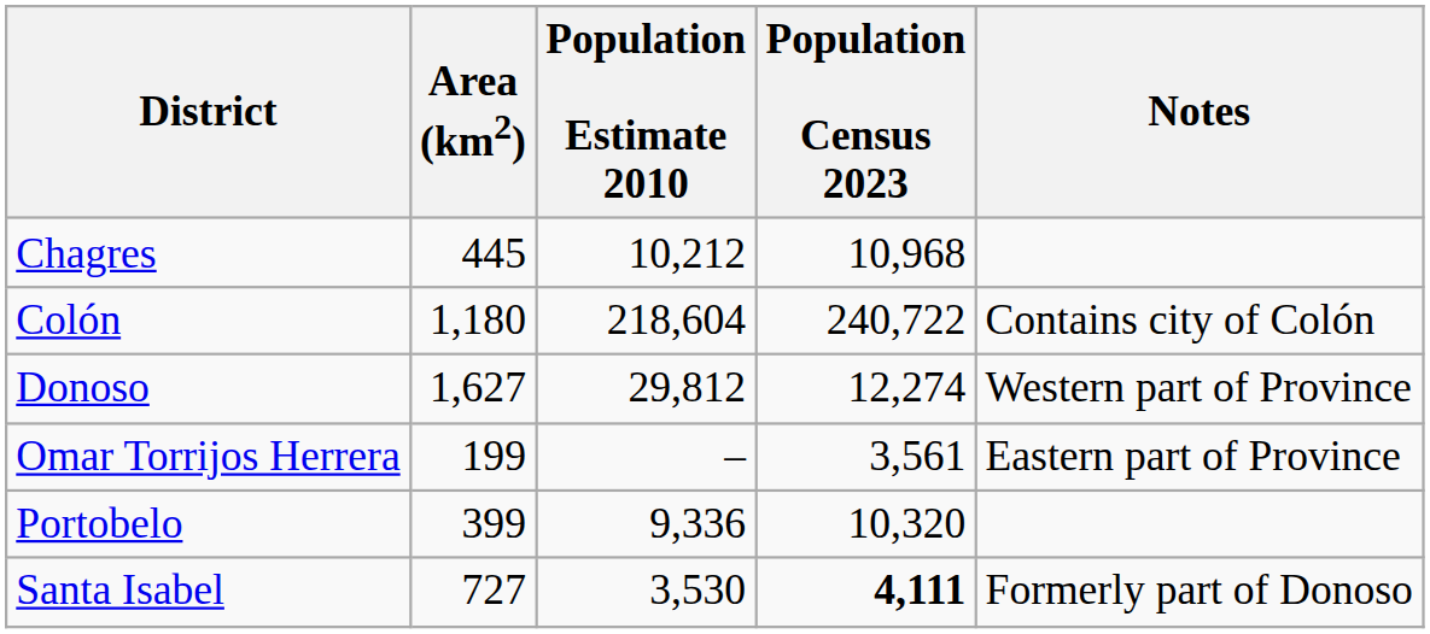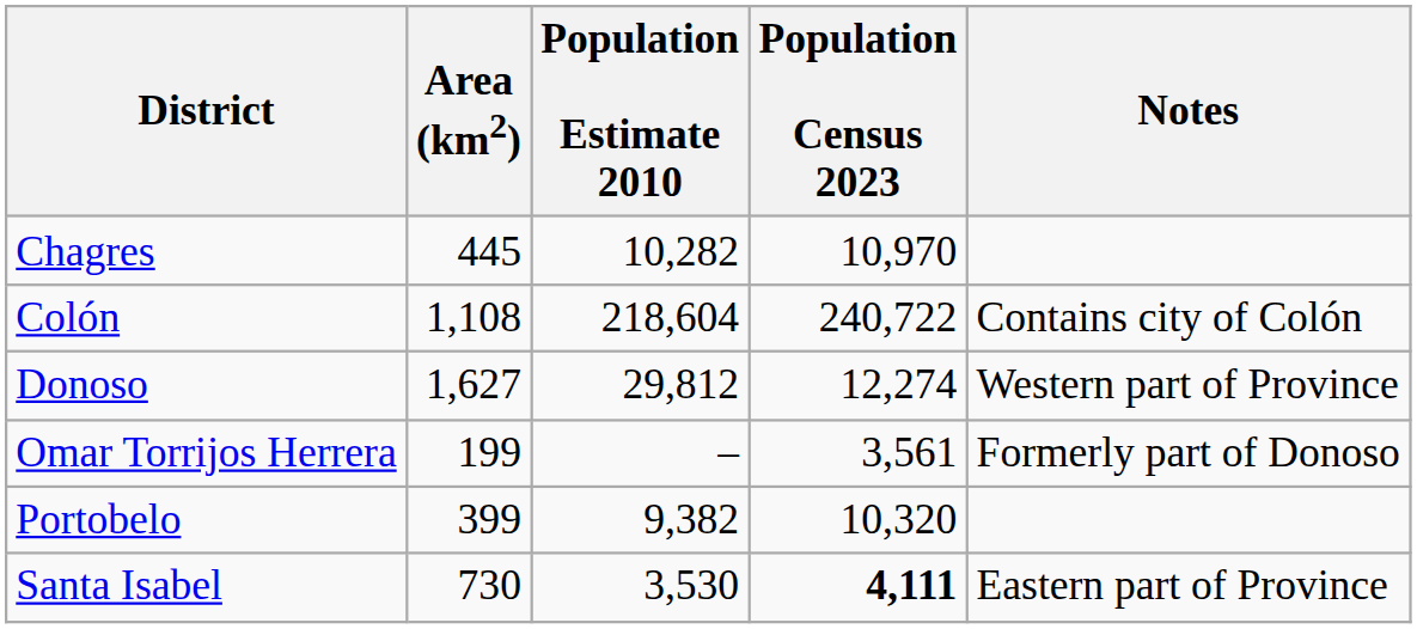Chagres | Population Estimate 2010: 10,212 -> 10,282
Chagres | Population Census 2023: 10,968 -> 10,970
Colón | Area (km2): 1,180 -> 1,108
Omar Torrijos Herrera | Notes: Eastern part of Province -> Formerly part of Donoso
Portobelo | Population Estimate 2010: 9,336 -> 9,382
Santa Isabel | Area (km2): 727 -> 730
Santa Isabel | Notes: Formerly part of Donoso -> Eastern part of Province
